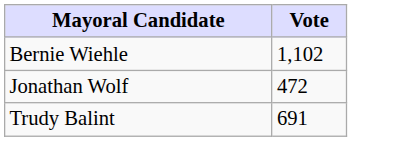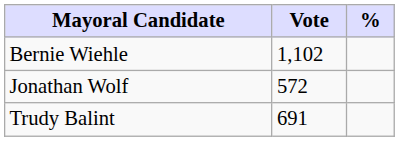+ column: %
Jonathan Wolf | Vote: 472 -> 572
